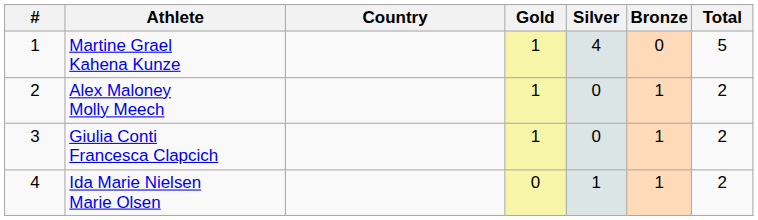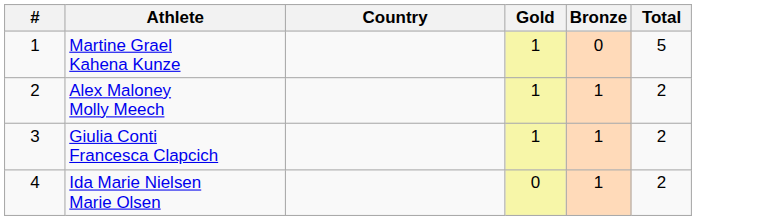- column: Silver | 4 | 0 | 0 | 1
